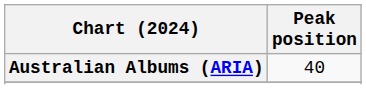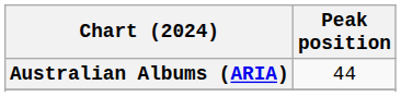Australian Albums (ARIA) | Peak position: 40 -> 44
